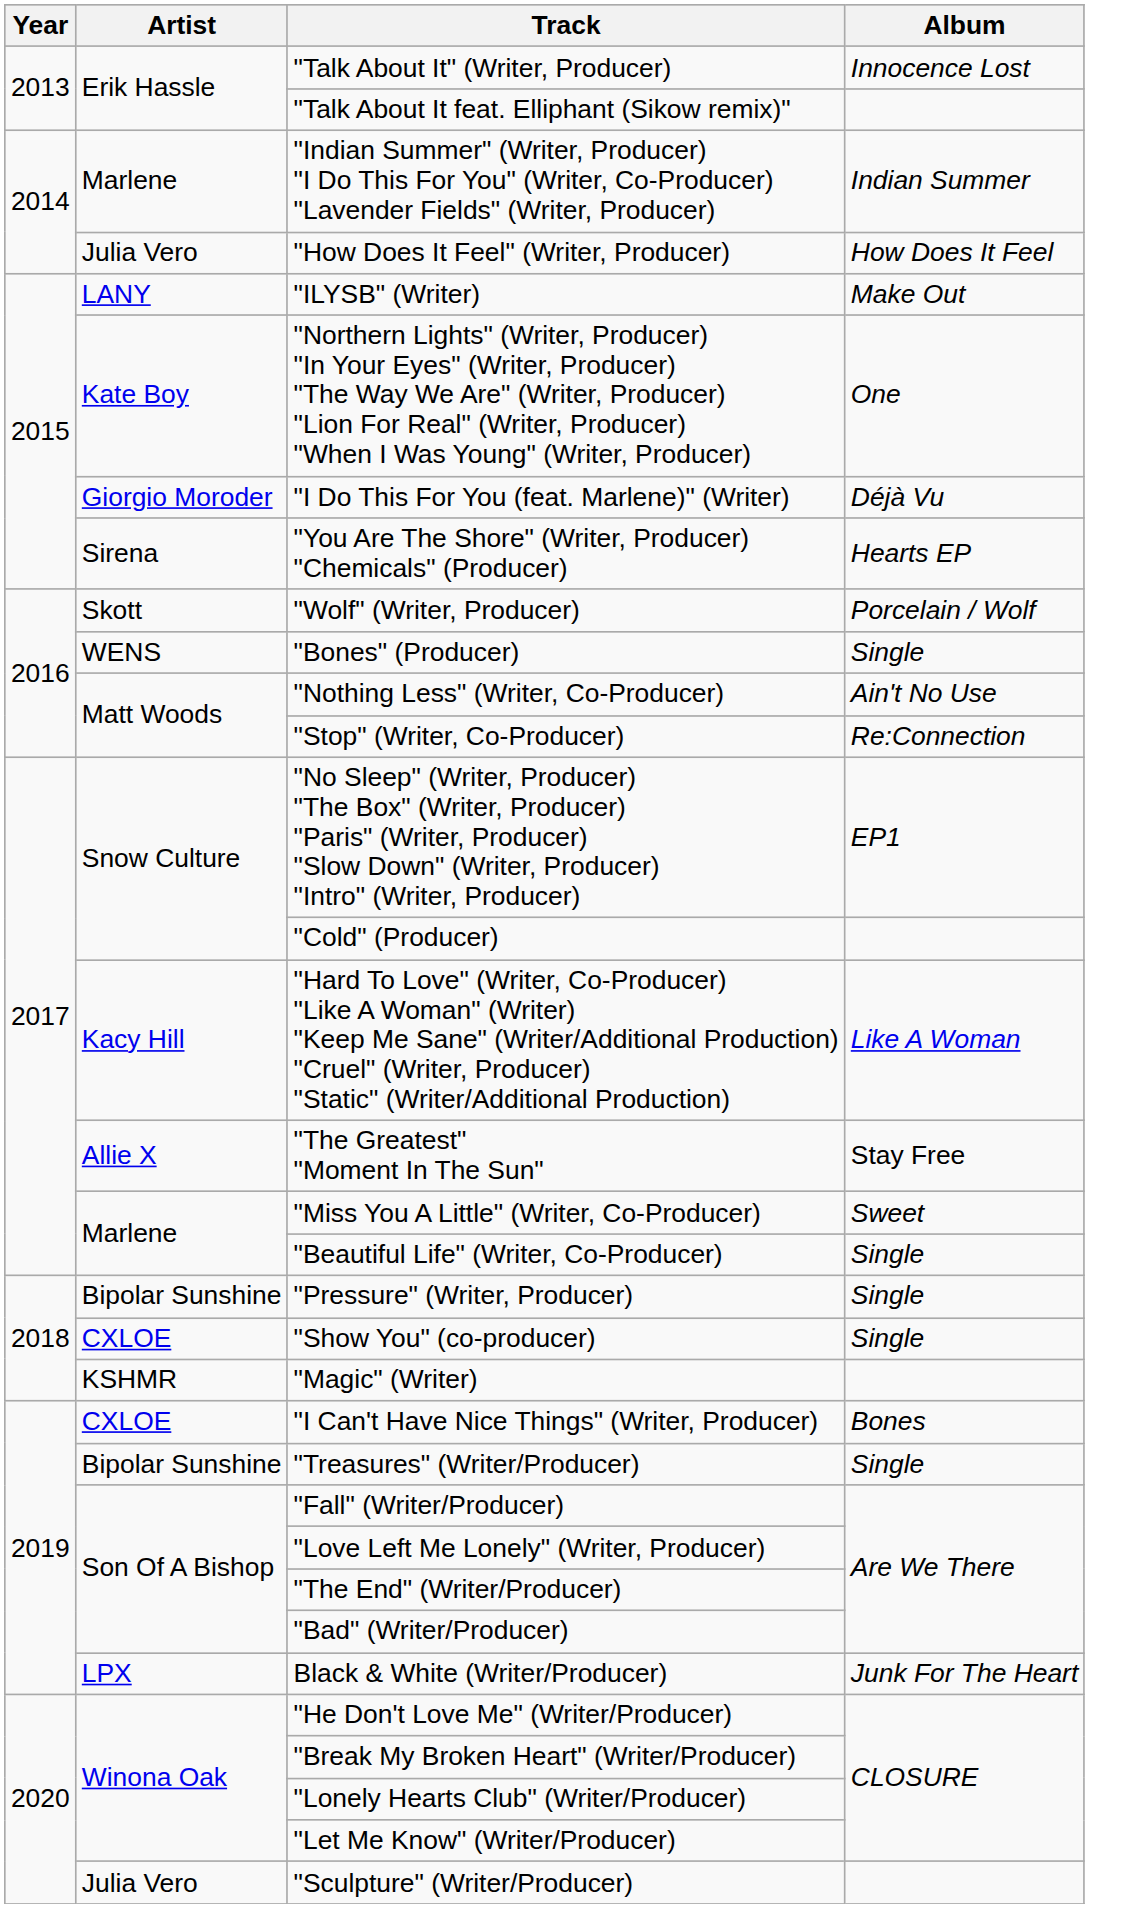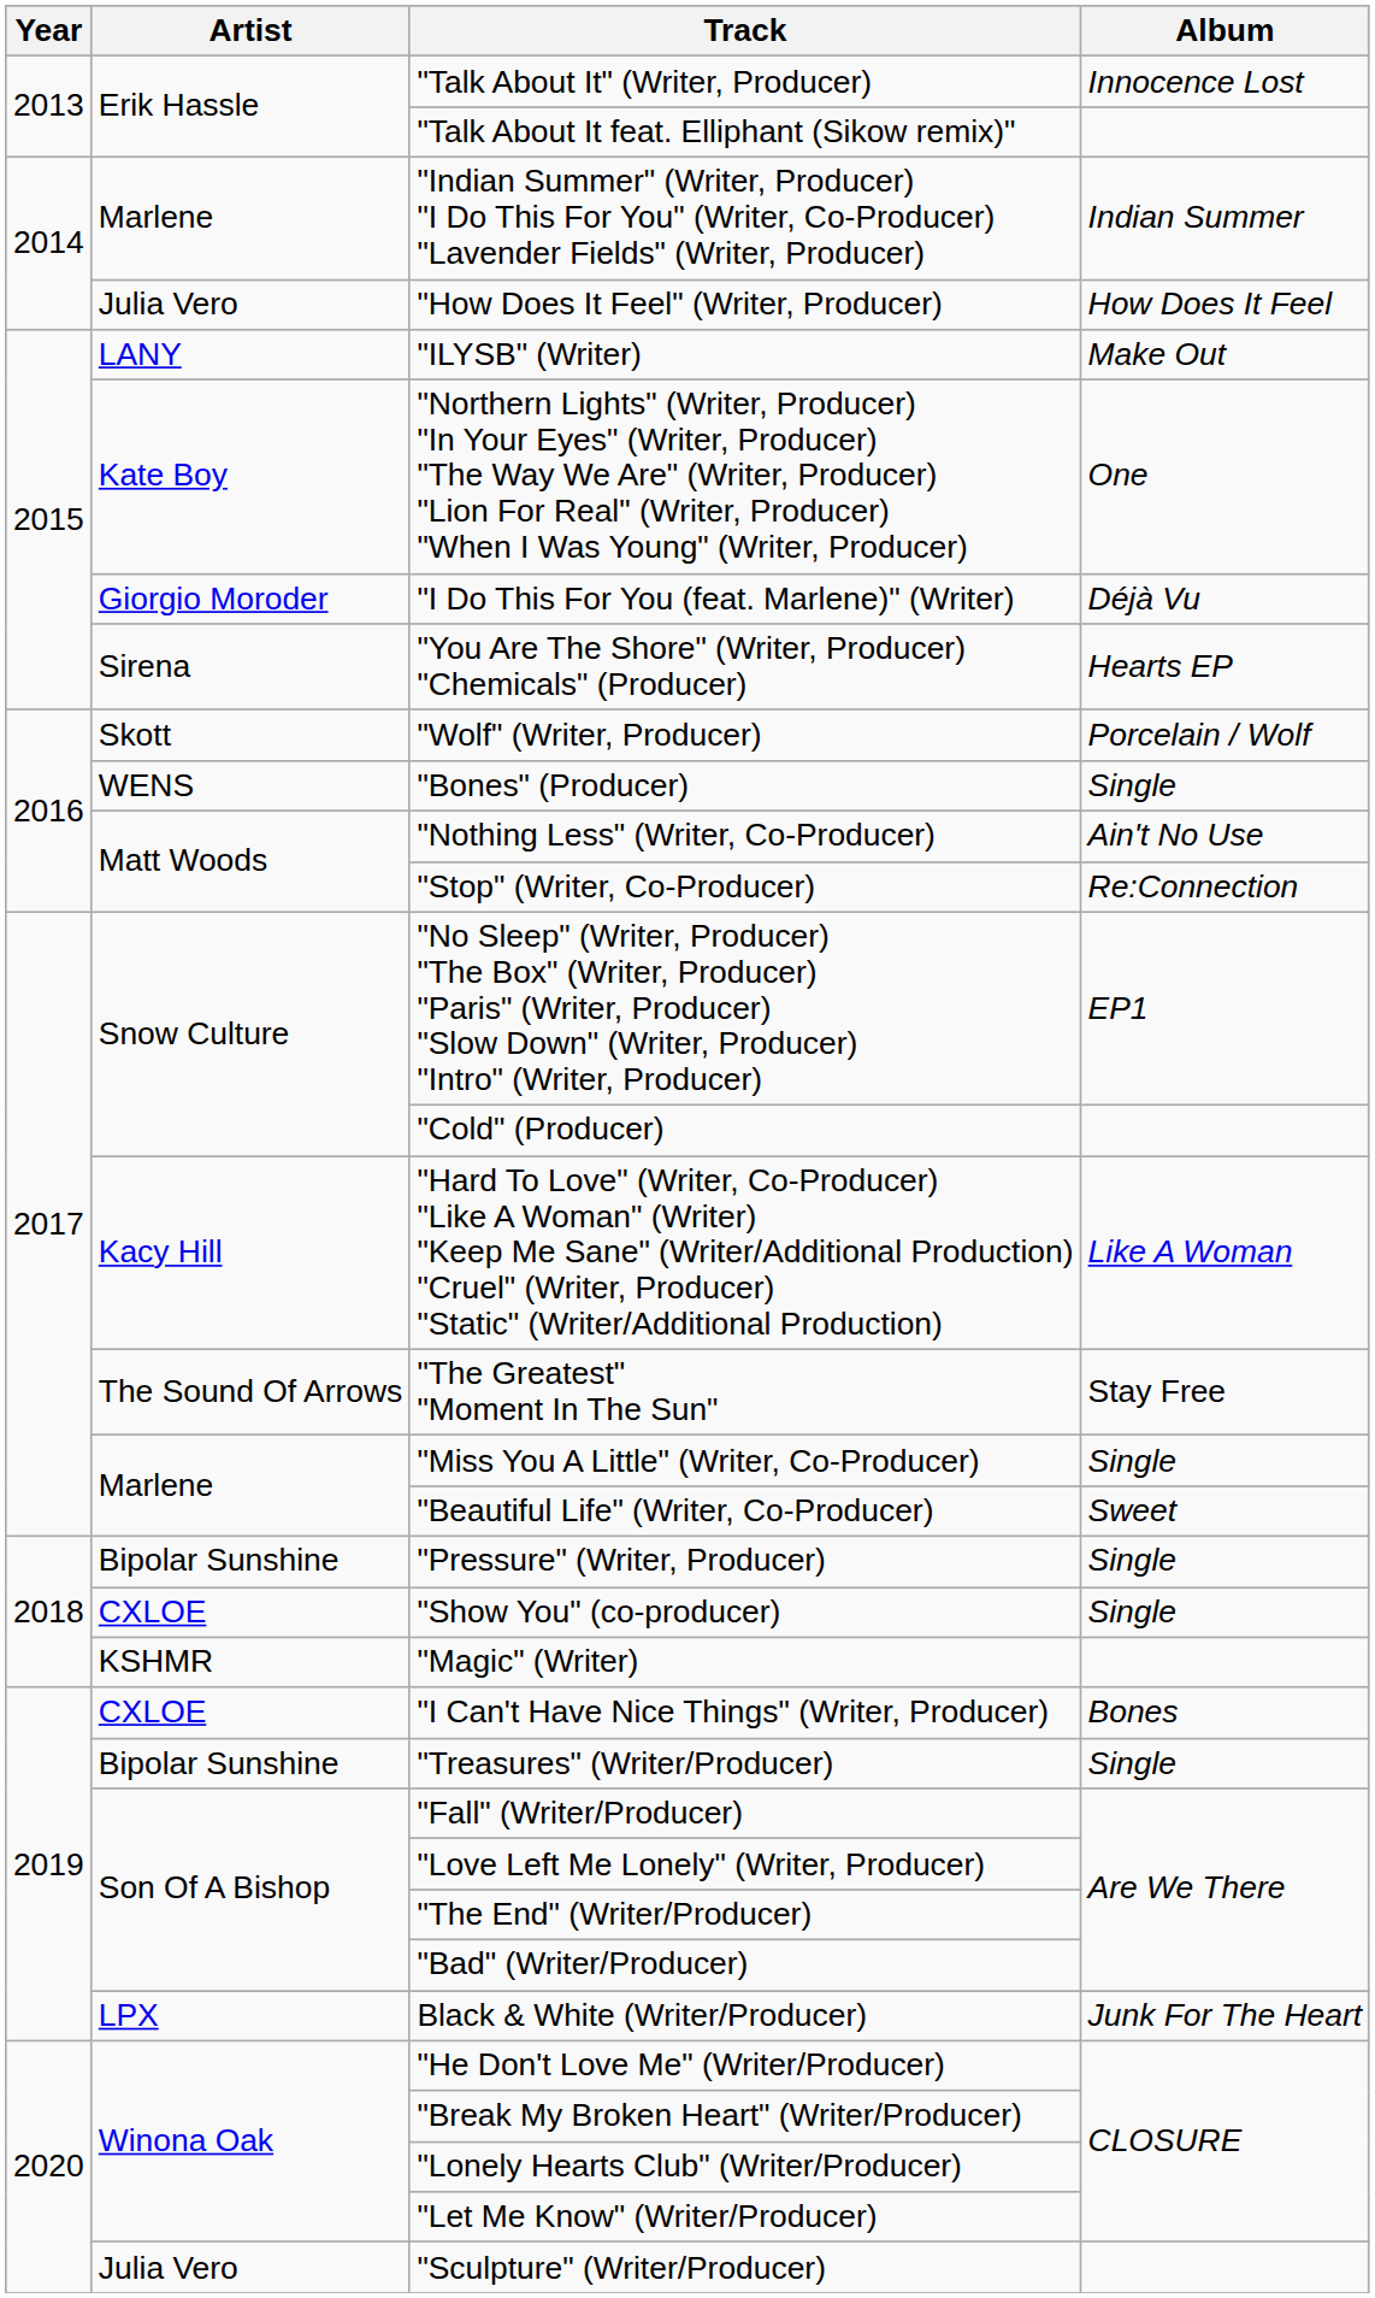"The Greatest" "Moment In The Sun" | Artist: Allie X -> The Sound Of Arrows
"Miss You A Little" (Writer, Co-Producer) | Album: Sweet -> Single
"Beautiful Life" (Writer, Co-Producer) | Album: Single -> Sweet
